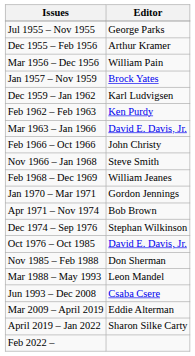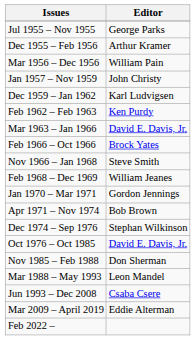Jan 1957 – Nov 1959 | Editor: Brock Yates -> John Christy
Feb 1966 – Oct 1966 | Editor: John Christy -> Brock Yates
- row: April 2019 – Jan 2022 | Sharon Silke Carty
